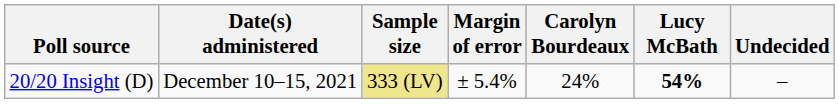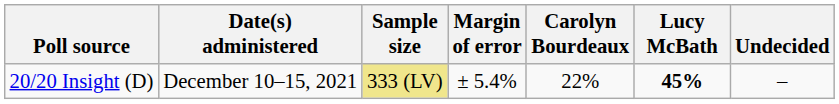20/20 Insight (D) | Carolyn Bourdeaux: 24% -> 22%
20/20 Insight (D) | Lucy McBath: 54% -> 45%
